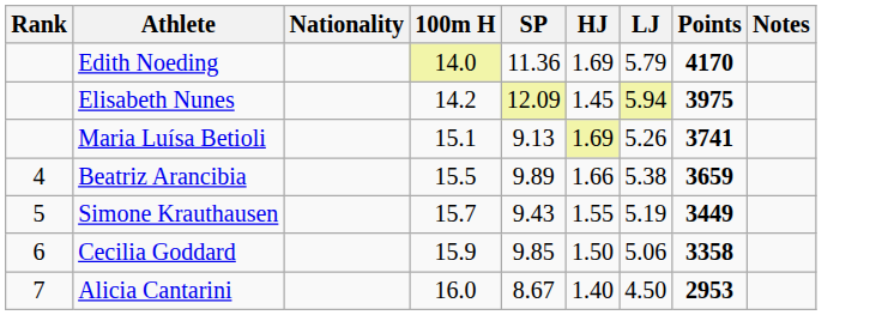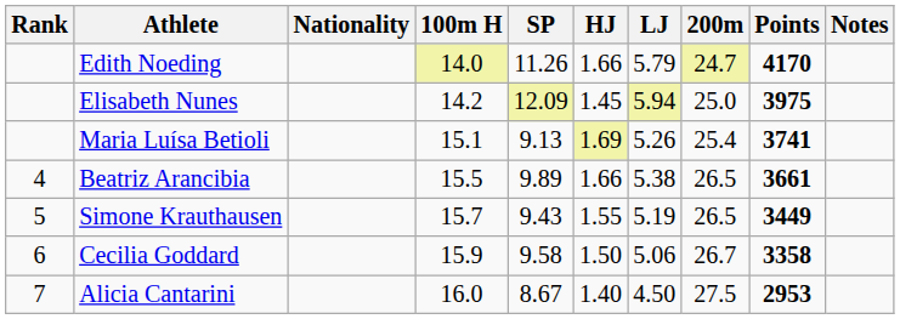+ column: 200m | 24.7 | 25.0 | 25.4 | 26.5 | 26.5 | 26.7 | 27.5
Edith Noeding | SP: 11.36 -> 11.26
Edith Noeding | HJ: 1.69 -> 1.66
Beatriz Arancibia | Points: 3659 -> 3661
Cecilia Goddard | SP: 9.85 -> 9.58
